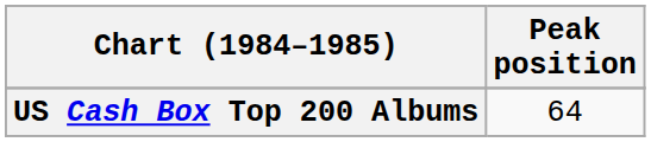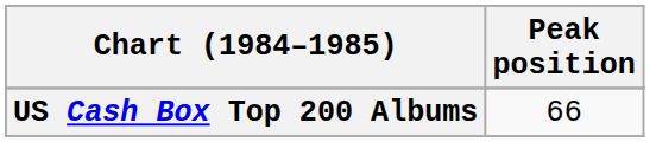US Cash Box Top 200 Albums | Peak position: 64 -> 66
